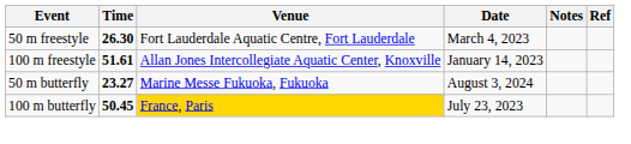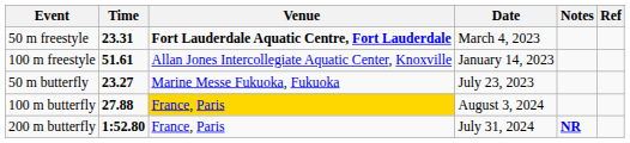50 m freestyle | Time: 26.30 -> 23.31
50 m freestyle | Venue: normal -> bold
50 m butterfly | Date: August 3, 2024 -> July 23, 2023
100 m butterfly | Time: 50.45 -> 27.88
100 m butterfly | Date: July 23, 2023 -> August 3, 2024
+ row: 200 m butterfly | 1:52.80 | France, Paris | July 31, 2024 | NR
